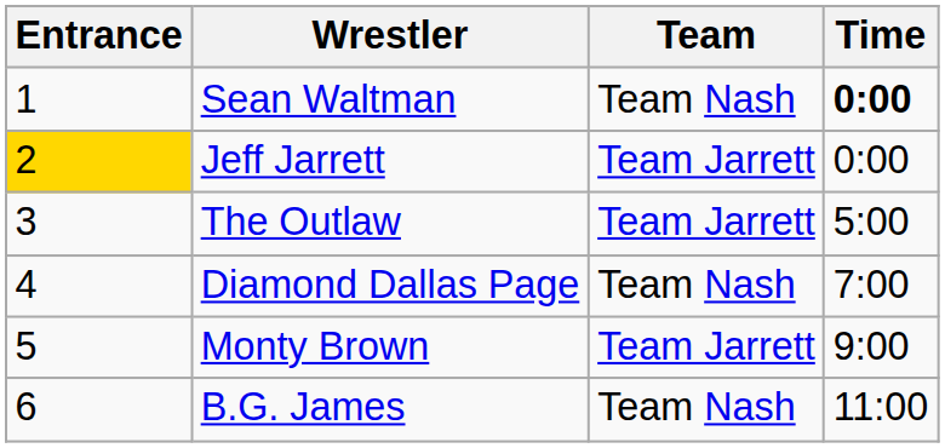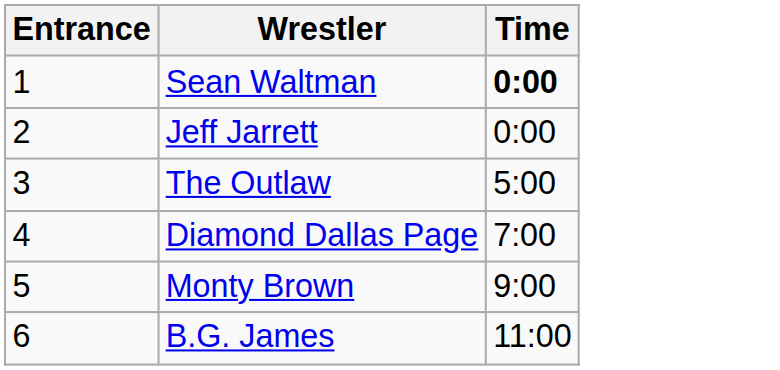- column: Team | Team Nash | Team Jarrett | Team Jarrett | Team Nash | Team Jarrett | Team Nash
Jeff Jarrett | Entrance: gold background -> no background
